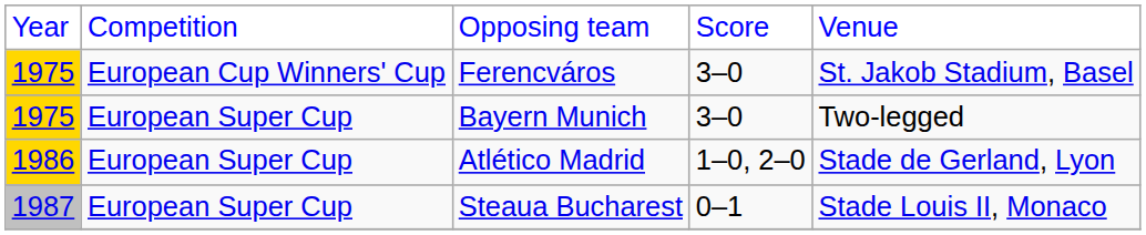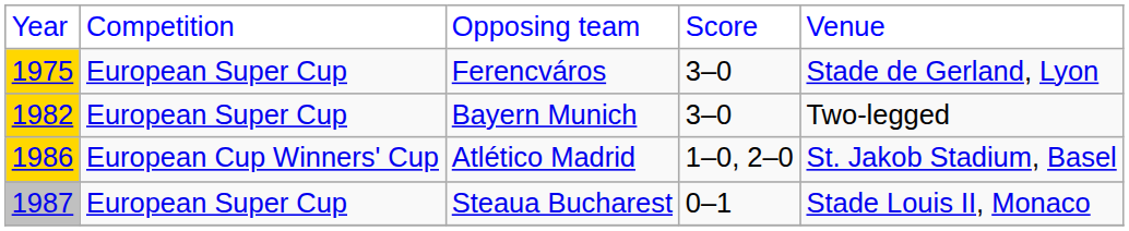Ferencváros | column 2: European Cup Winners' Cup -> European Super Cup
Ferencváros | column 5: St. Jakob Stadium, Basel -> Stade de Gerland, Lyon
Bayern Munich | column 1: 1975 -> 1982
Atlético Madrid | column 2: European Super Cup -> European Cup Winners' Cup
Atlético Madrid | column 5: Stade de Gerland, Lyon -> St. Jakob Stadium, Basel
